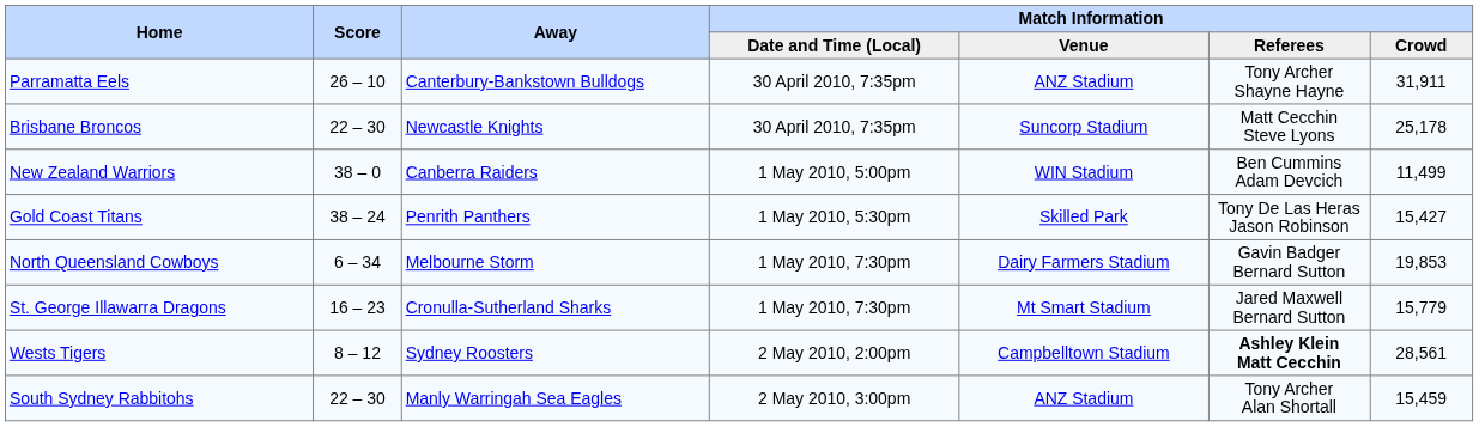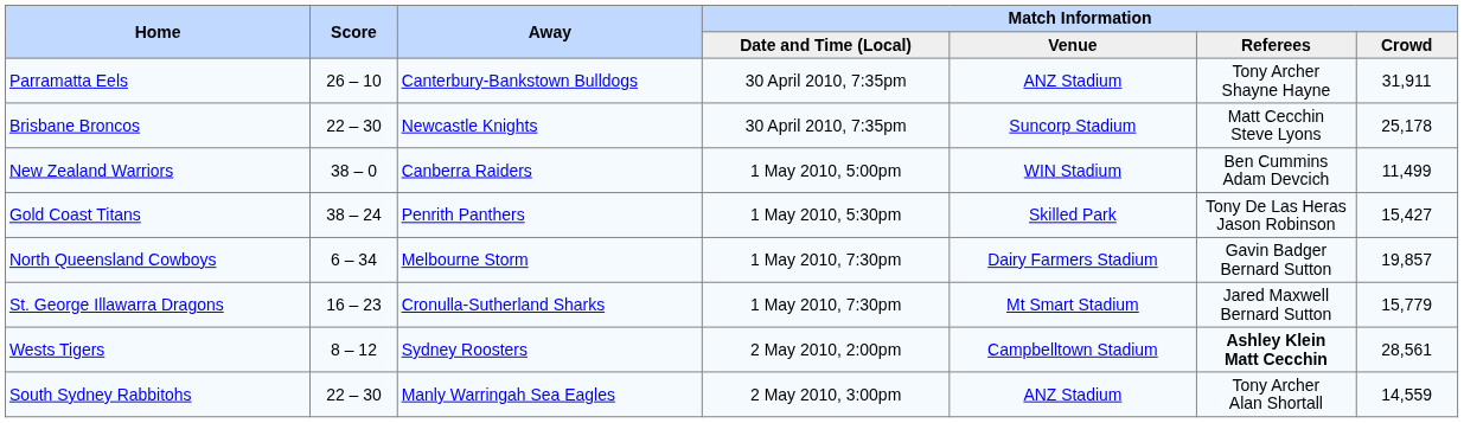North Queensland Cowboys | Match Information / Crowd: 19,853 -> 19,857
South Sydney Rabbitohs | Match Information / Crowd: 15,459 -> 14,559
